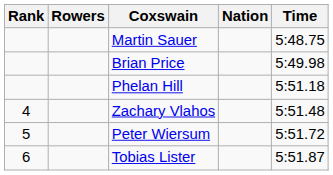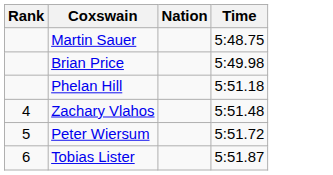- column: Rowers
